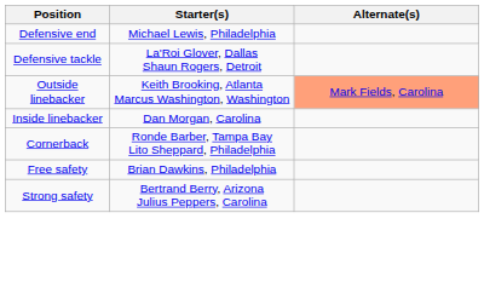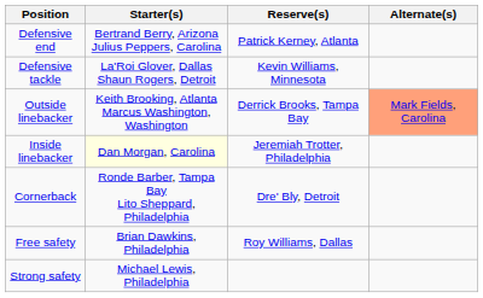+ column: Reserve(s) | Patrick Kerney, Atlanta | Kevin Williams, Minnesota | Derrick Brooks, Tampa Bay | Jeremiah Trotter, Philadelphia | Dre' Bly, Detroit | Roy Williams, Dallas
Defensive end | Starter(s): Michael Lewis, Philadelphia -> Bertrand Berry, Arizona Julius Peppers, Carolina
Inside linebacker | Starter(s): no background -> lightyellow background
Strong safety | Starter(s): Bertrand Berry, Arizona Julius Peppers, Carolina -> Michael Lewis, Philadelphia
